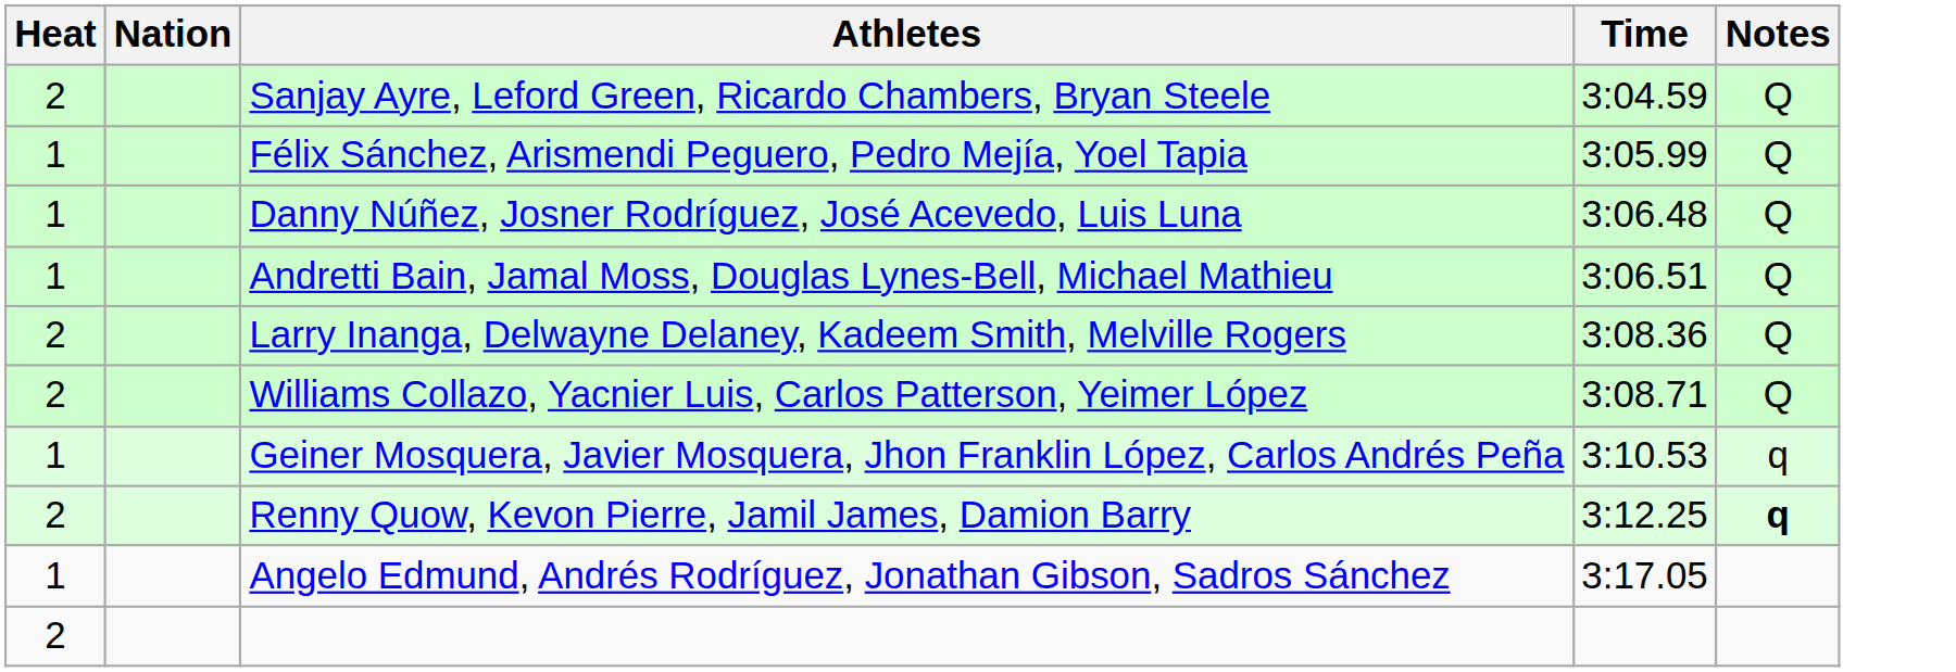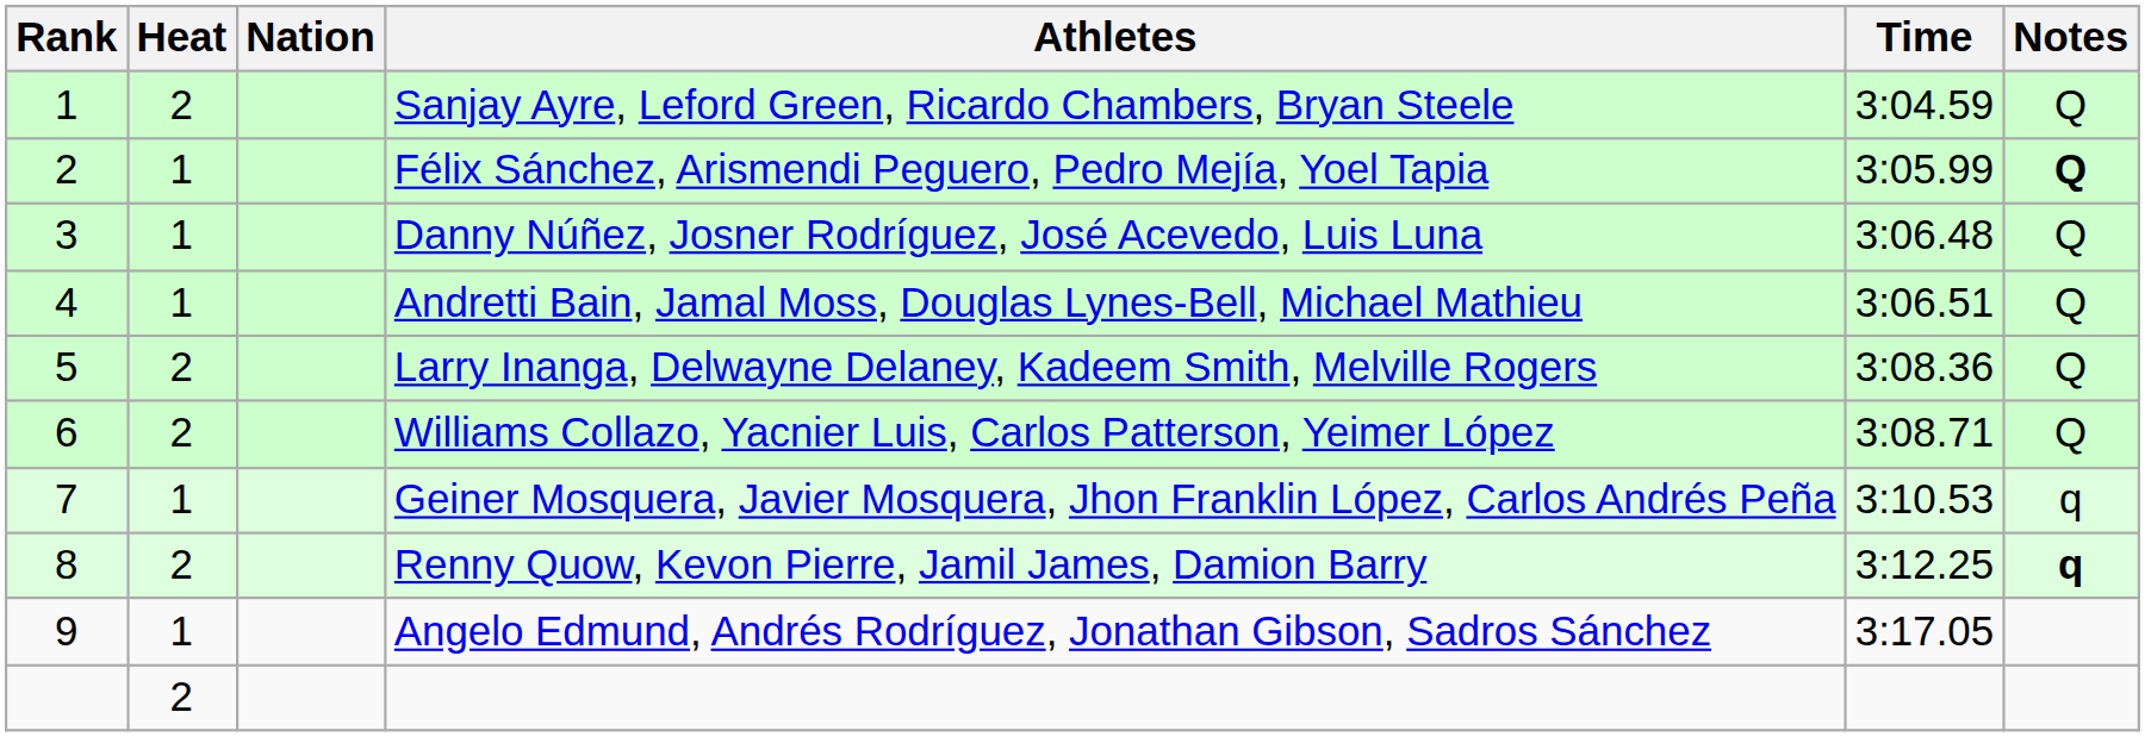+ column: Rank | 1 | 2 | 3 | 4 | 5 | 6 | 7 | 8 | 9
Félix Sánchez, Arismendi Peguero, Pedro Mejía, Yoel Tapia | Notes: normal -> bold
